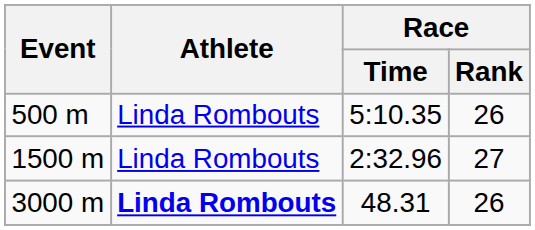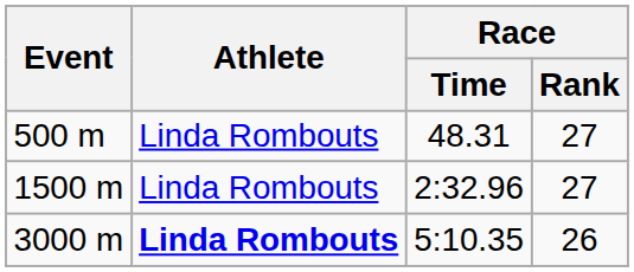500 m | Race / Time: 5:10.35 -> 48.31
500 m | Race / Rank: 26 -> 27
3000 m | Race / Time: 48.31 -> 5:10.35
